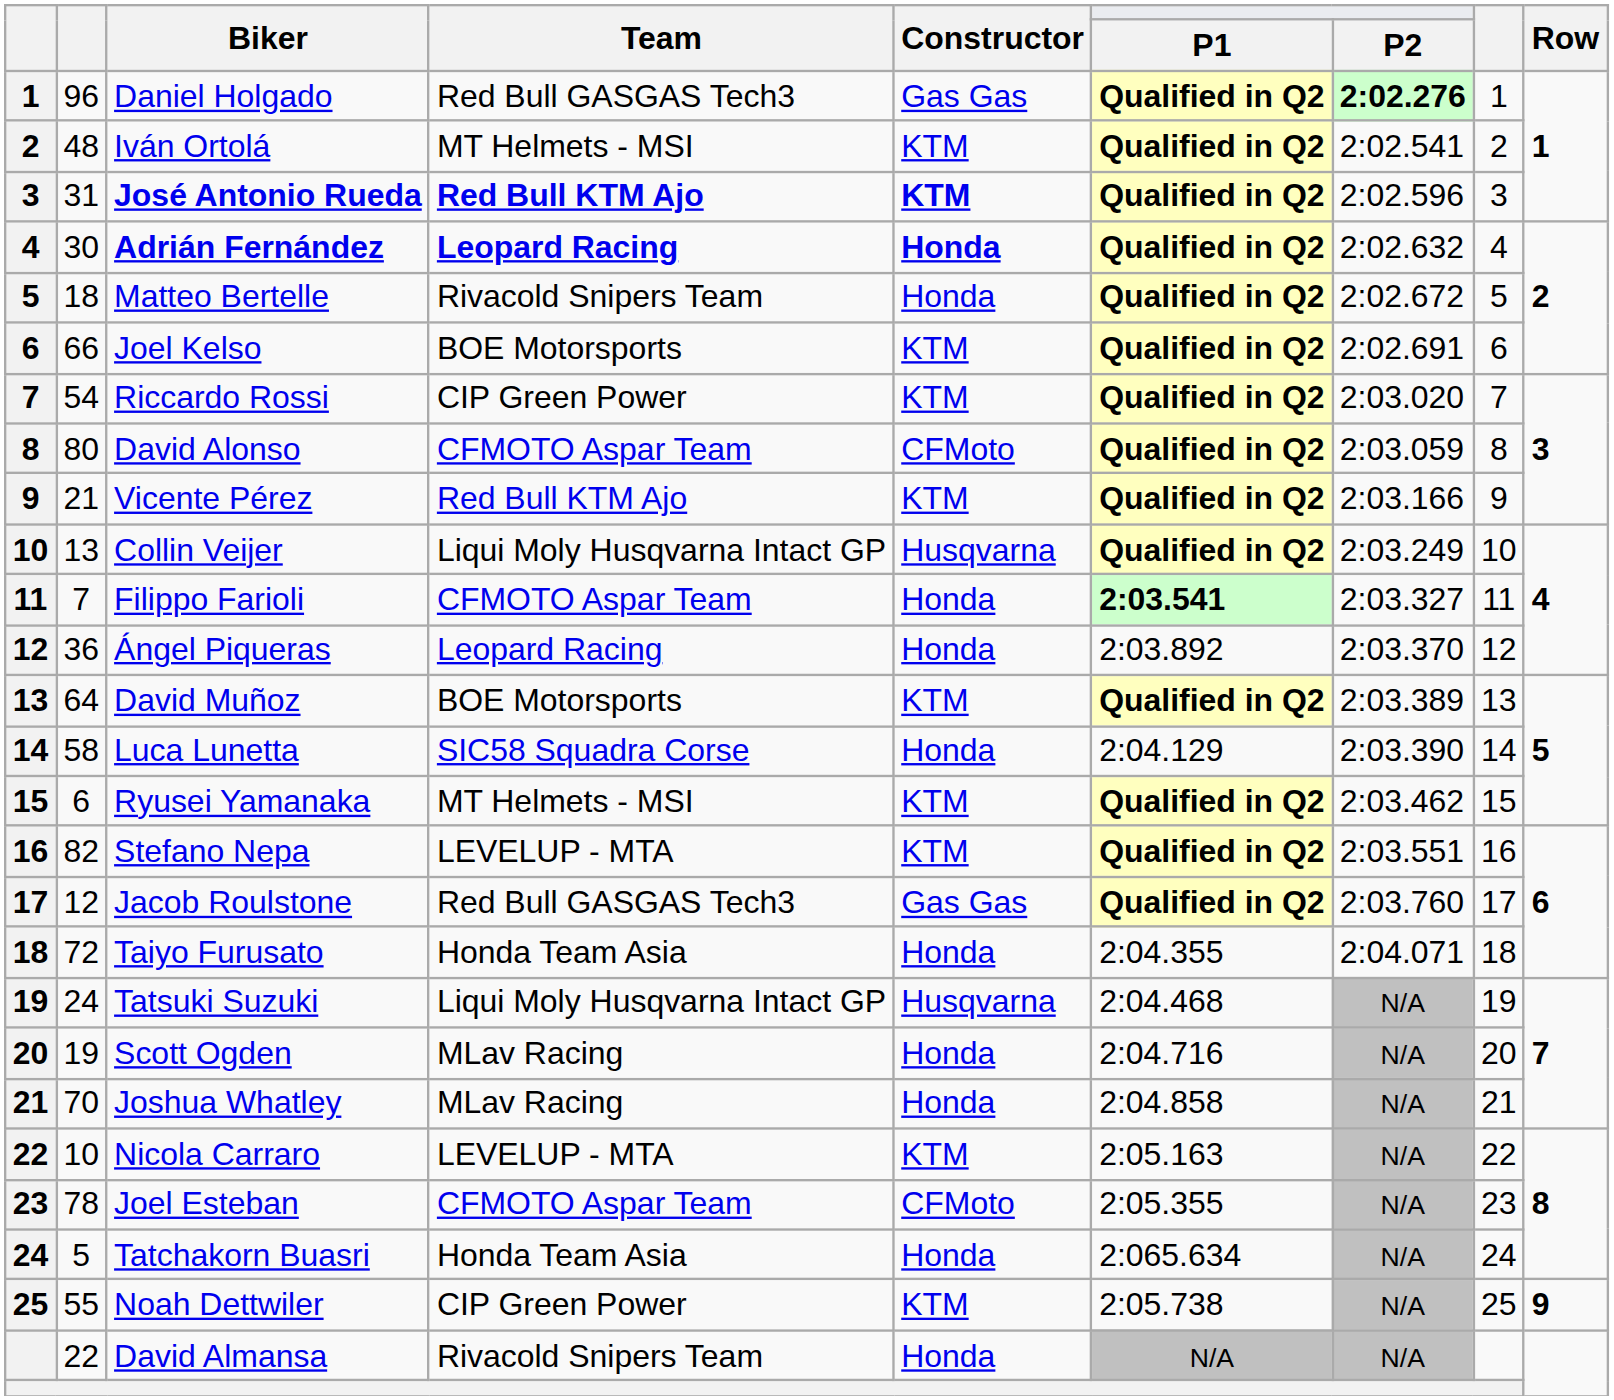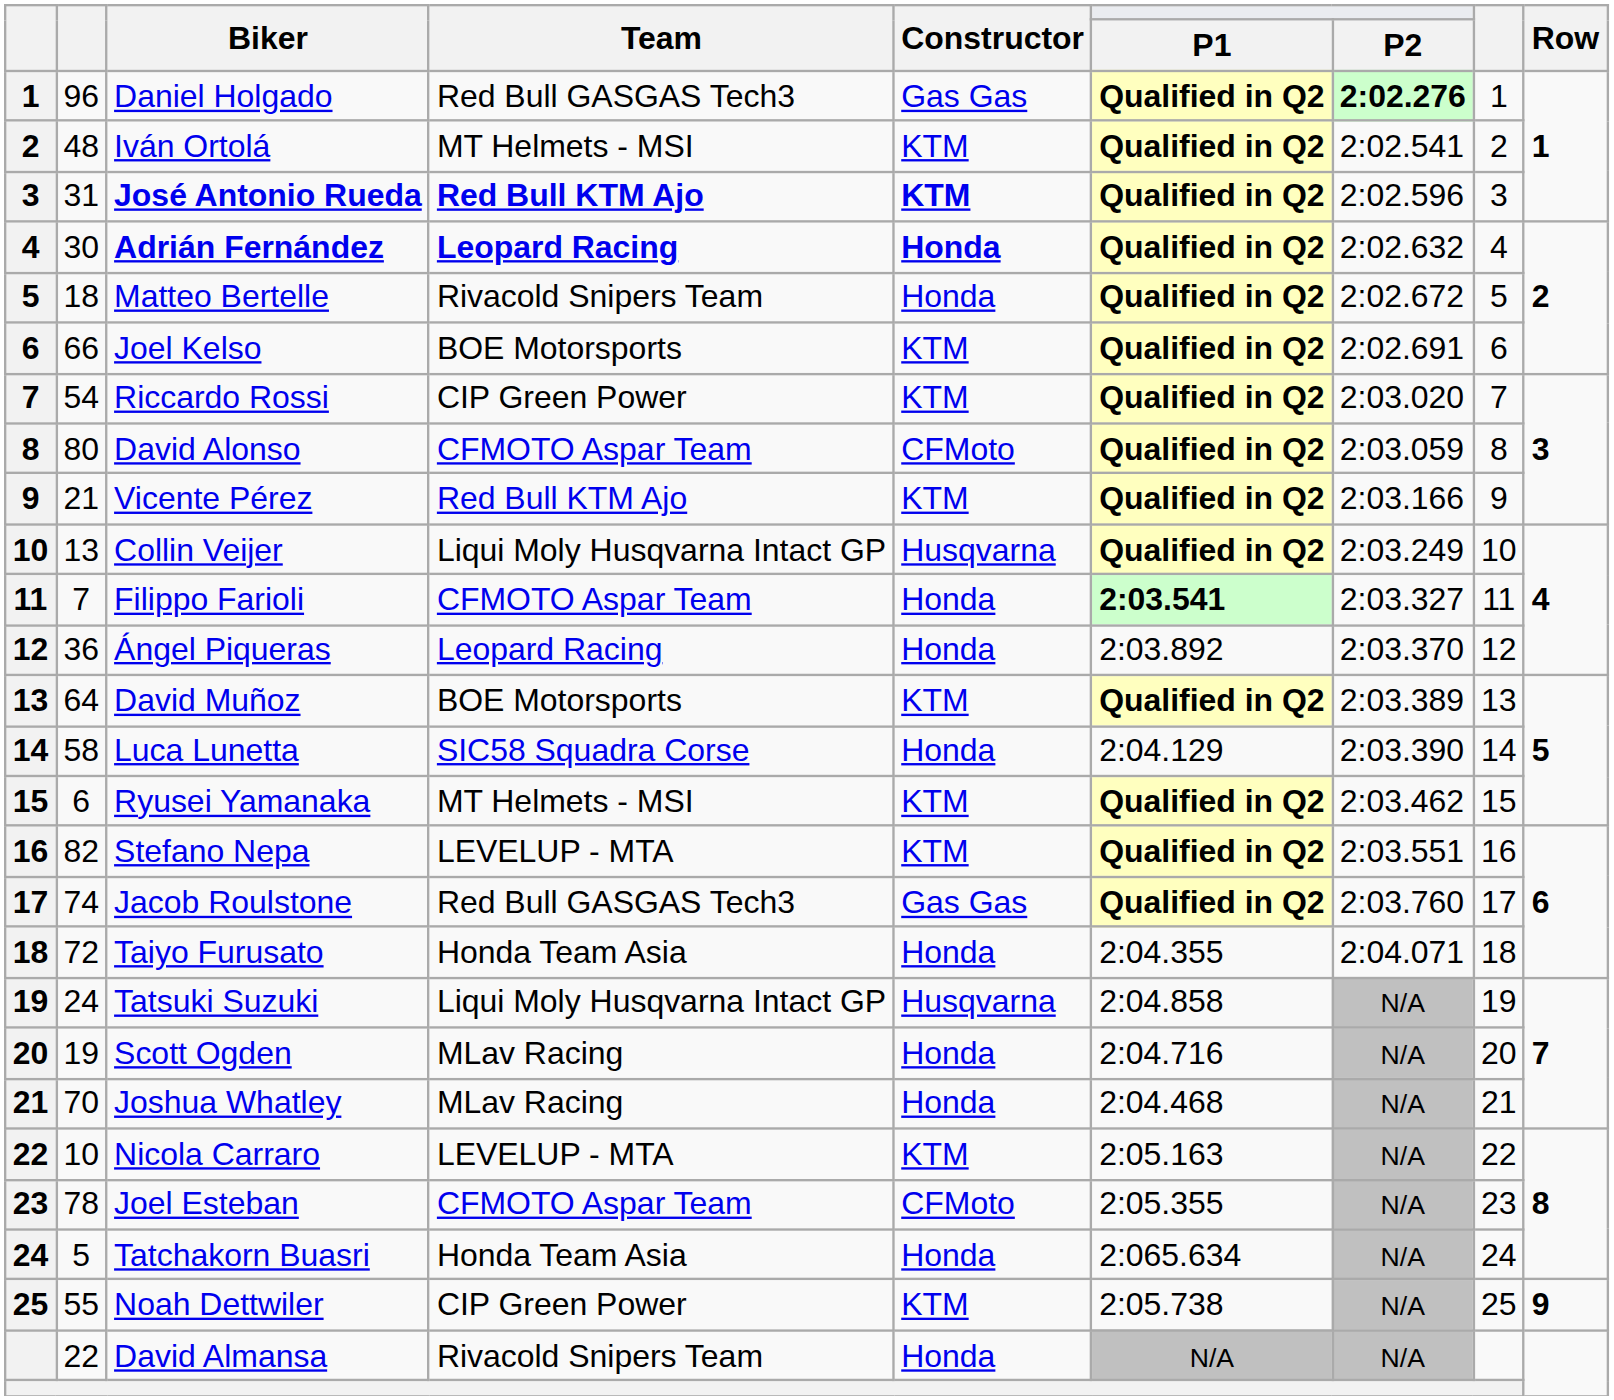Jacob Roulstone | column 2: 12 -> 74
Tatsuki Suzuki | P1: 2:04.468 -> 2:04.858
Joshua Whatley | P1: 2:04.858 -> 2:04.468
